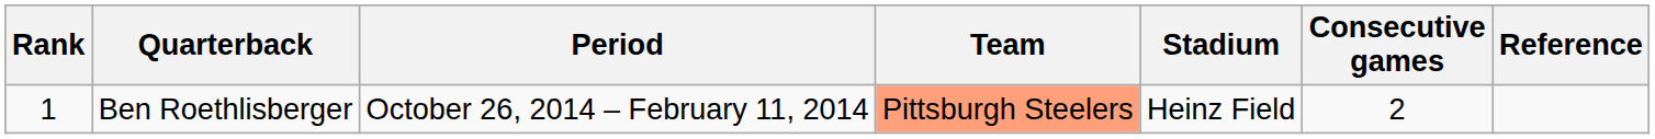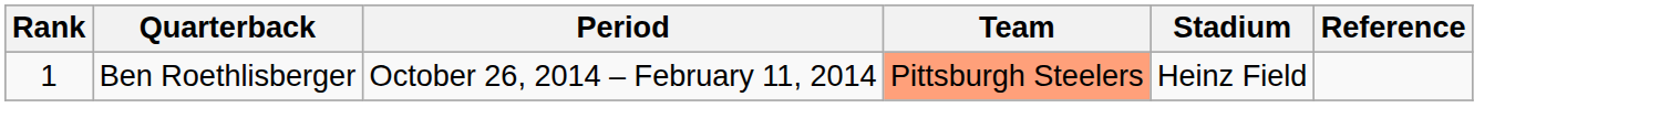- column: Consecutive games | 2
